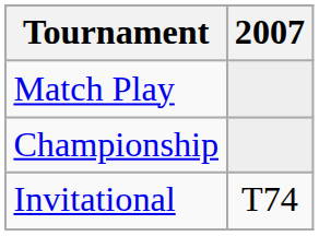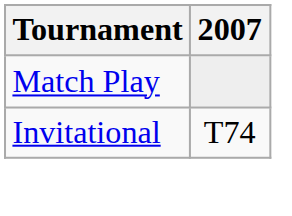- row: Championship
